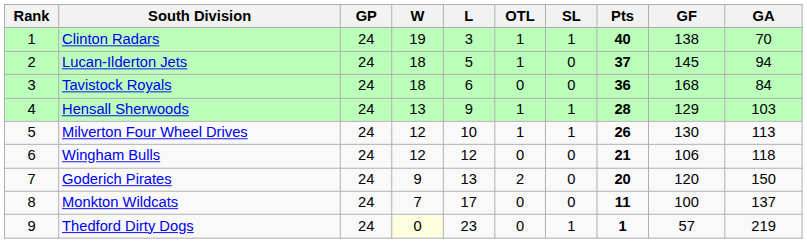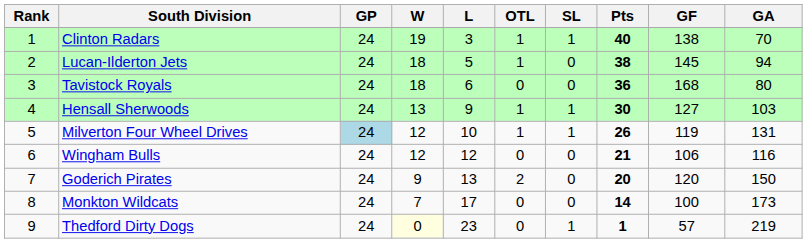Lucan-Ilderton Jets | Pts: 37 -> 38
Tavistock Royals | GA: 84 -> 80
Hensall Sherwoods | Pts: 28 -> 30
Hensall Sherwoods | GF: 129 -> 127
Milverton Four Wheel Drives | GP: no background -> lightblue background
Milverton Four Wheel Drives | GF: 130 -> 119
Milverton Four Wheel Drives | GA: 113 -> 131
Wingham Bulls | GA: 118 -> 116
Monkton Wildcats | Pts: 11 -> 14
Monkton Wildcats | GA: 137 -> 173
